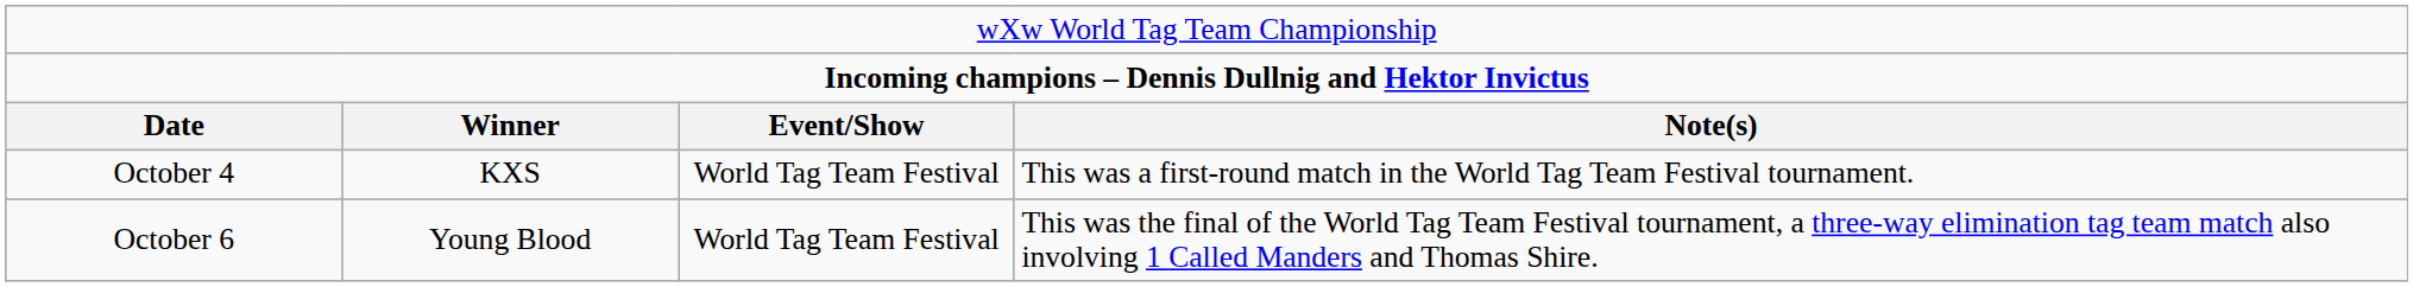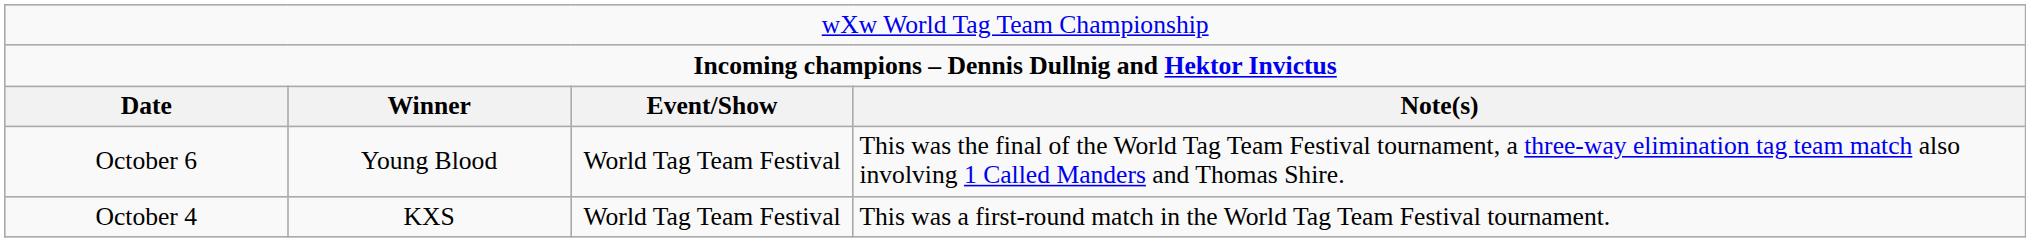rows swapped: October 4 <-> October 6
